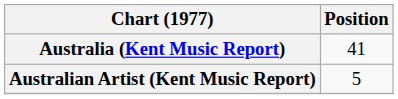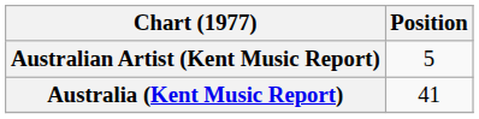rows swapped: Australia (Kent Music Report) <-> Australian Artist (Kent Music Report)
